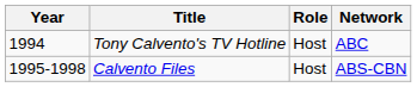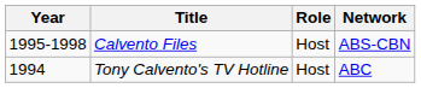rows swapped: Tony Calvento's TV Hotline <-> Calvento Files
